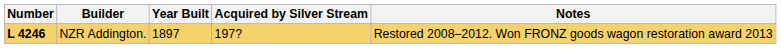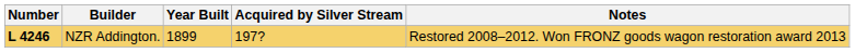NZR Addington. | Year Built: 1897 -> 1899
